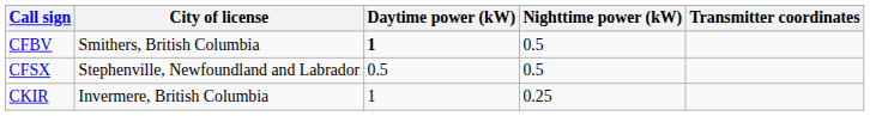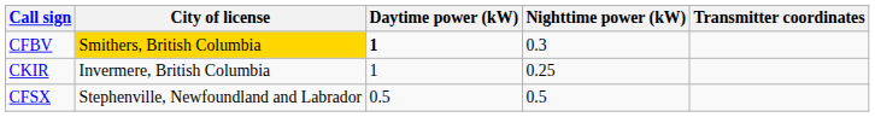CFBV | City of license: no background -> gold background
CFBV | Nighttime power (kW): 0.5 -> 0.3
rows swapped: CFSX <-> CKIR
